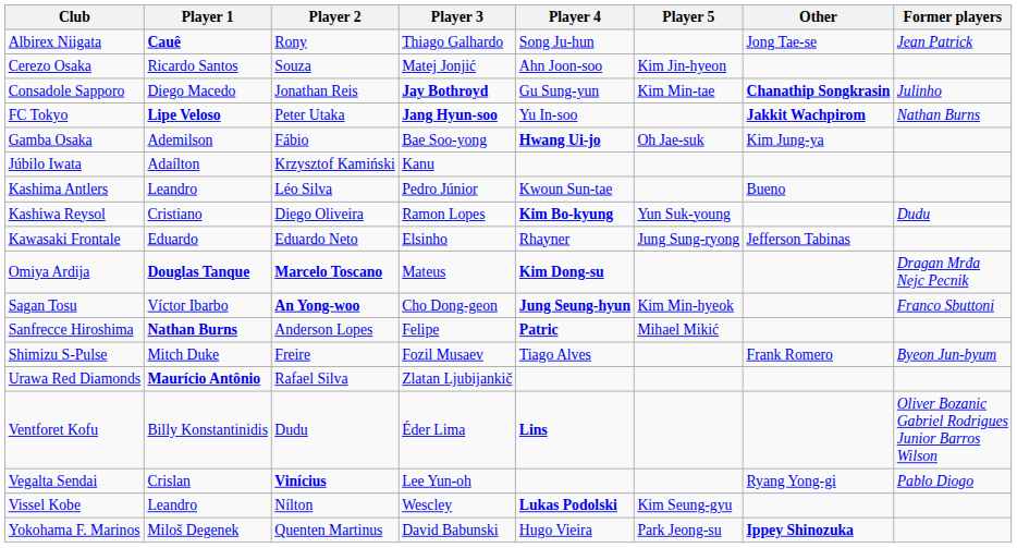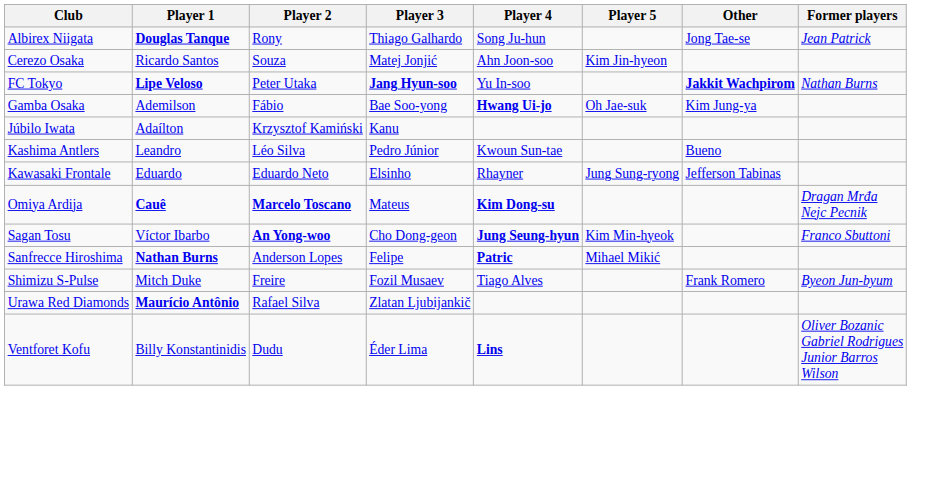Albirex Niigata | Player 1: Cauê -> Douglas Tanque
- row: Consadole Sapporo | Diego Macedo | Jonathan Reis | Jay Bothroyd | Gu Sung-yun | Kim Min-tae | Chanathip Songkrasin | Julinho
- row: Kashiwa Reysol | Cristiano | Diego Oliveira | Ramon Lopes | Kim Bo-kyung | Yun Suk-young | Dudu
Omiya Ardija | Player 1: Douglas Tanque -> Cauê
- row: Vegalta Sendai | Crislan | Vinícius | Lee Yun-oh | Ryang Yong-gi | Pablo Diogo
- row: Vissel Kobe | Leandro | Nílton | Wescley | Lukas Podolski | Kim Seung-gyu
- row: Yokohama F. Marinos | Miloš Degenek | Quenten Martinus | David Babunski | Hugo Vieira | Park Jeong-su | Ippey Shinozuka
